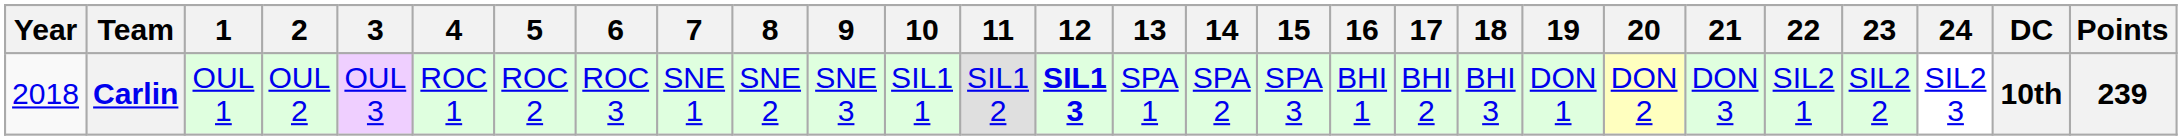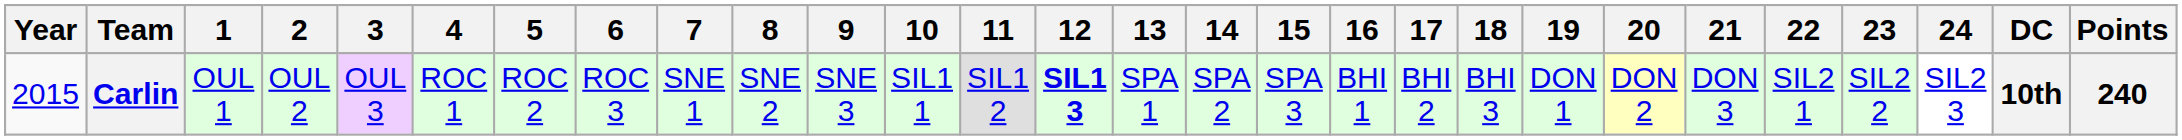Carlin | Year: 2018 -> 2015
Carlin | Points: 239 -> 240
